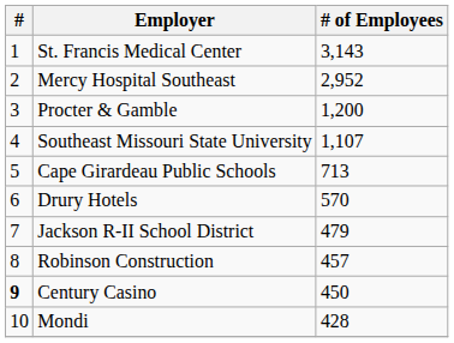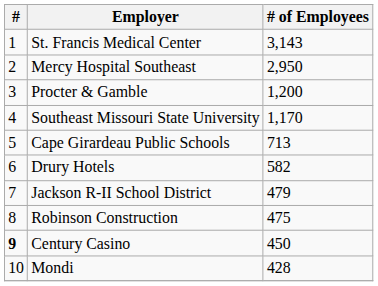Mercy Hospital Southeast | # of Employees: 2,952 -> 2,950
Southeast Missouri State University | # of Employees: 1,107 -> 1,170
Drury Hotels | # of Employees: 570 -> 582
Robinson Construction | # of Employees: 457 -> 475
